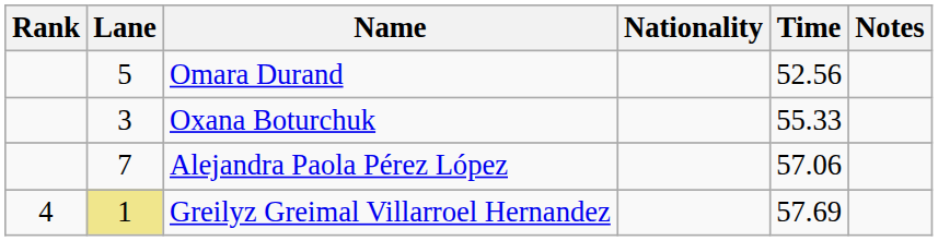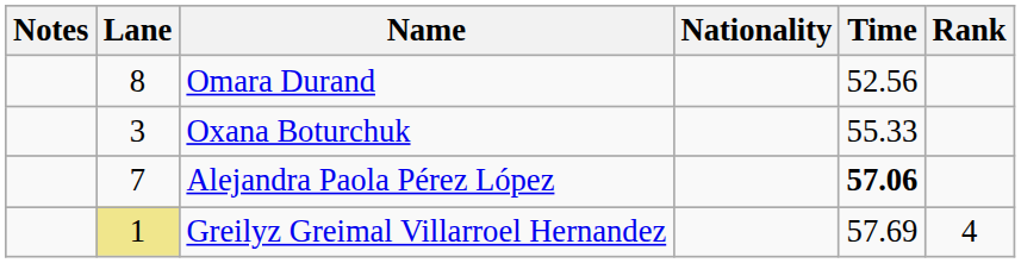columns swapped: Rank <-> Notes
Omara Durand | Lane: 5 -> 8
Alejandra Paola Pérez López | Time: normal -> bold
